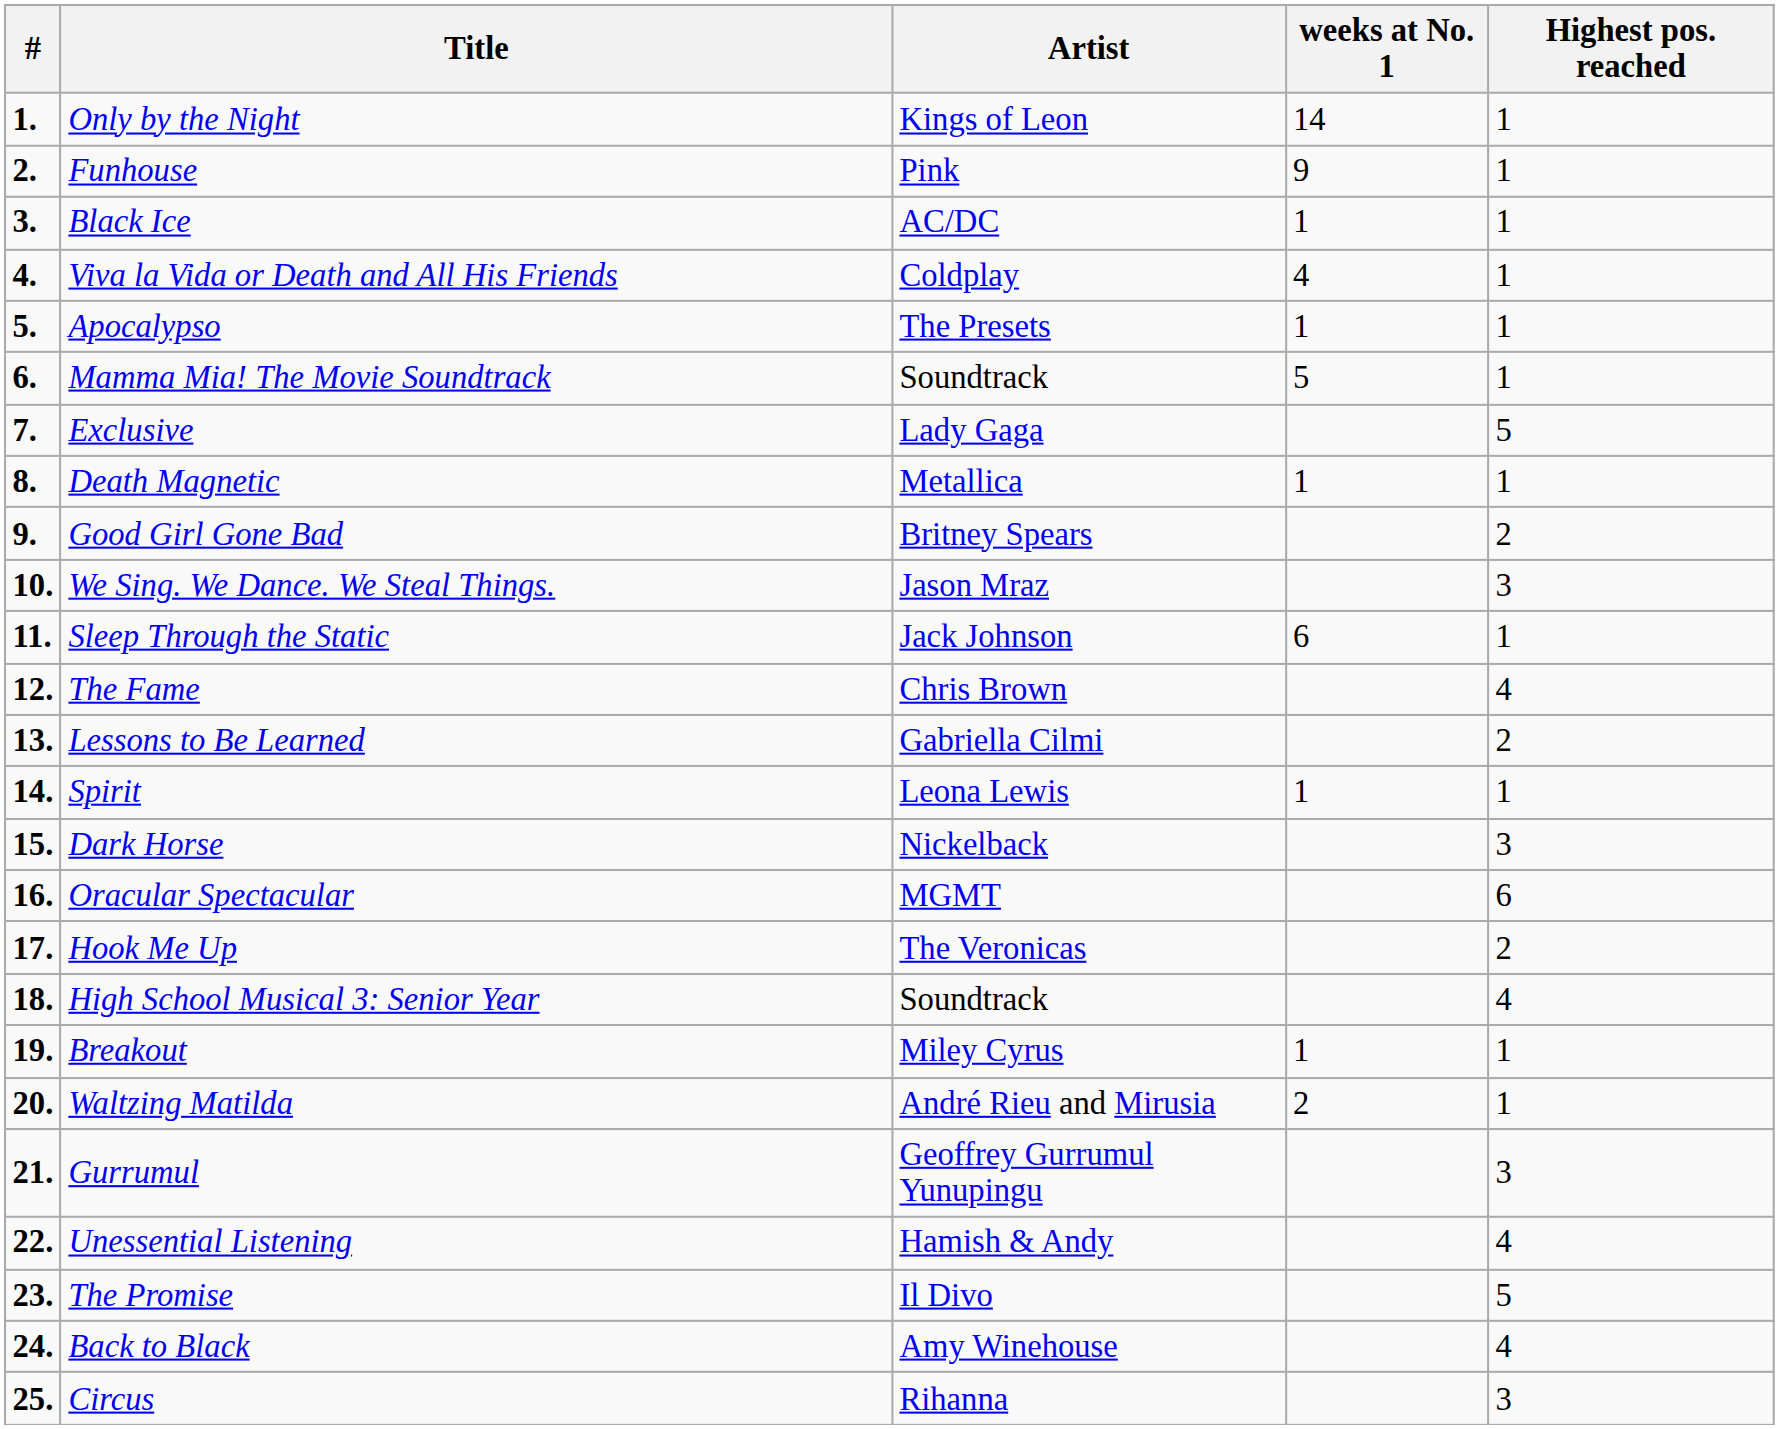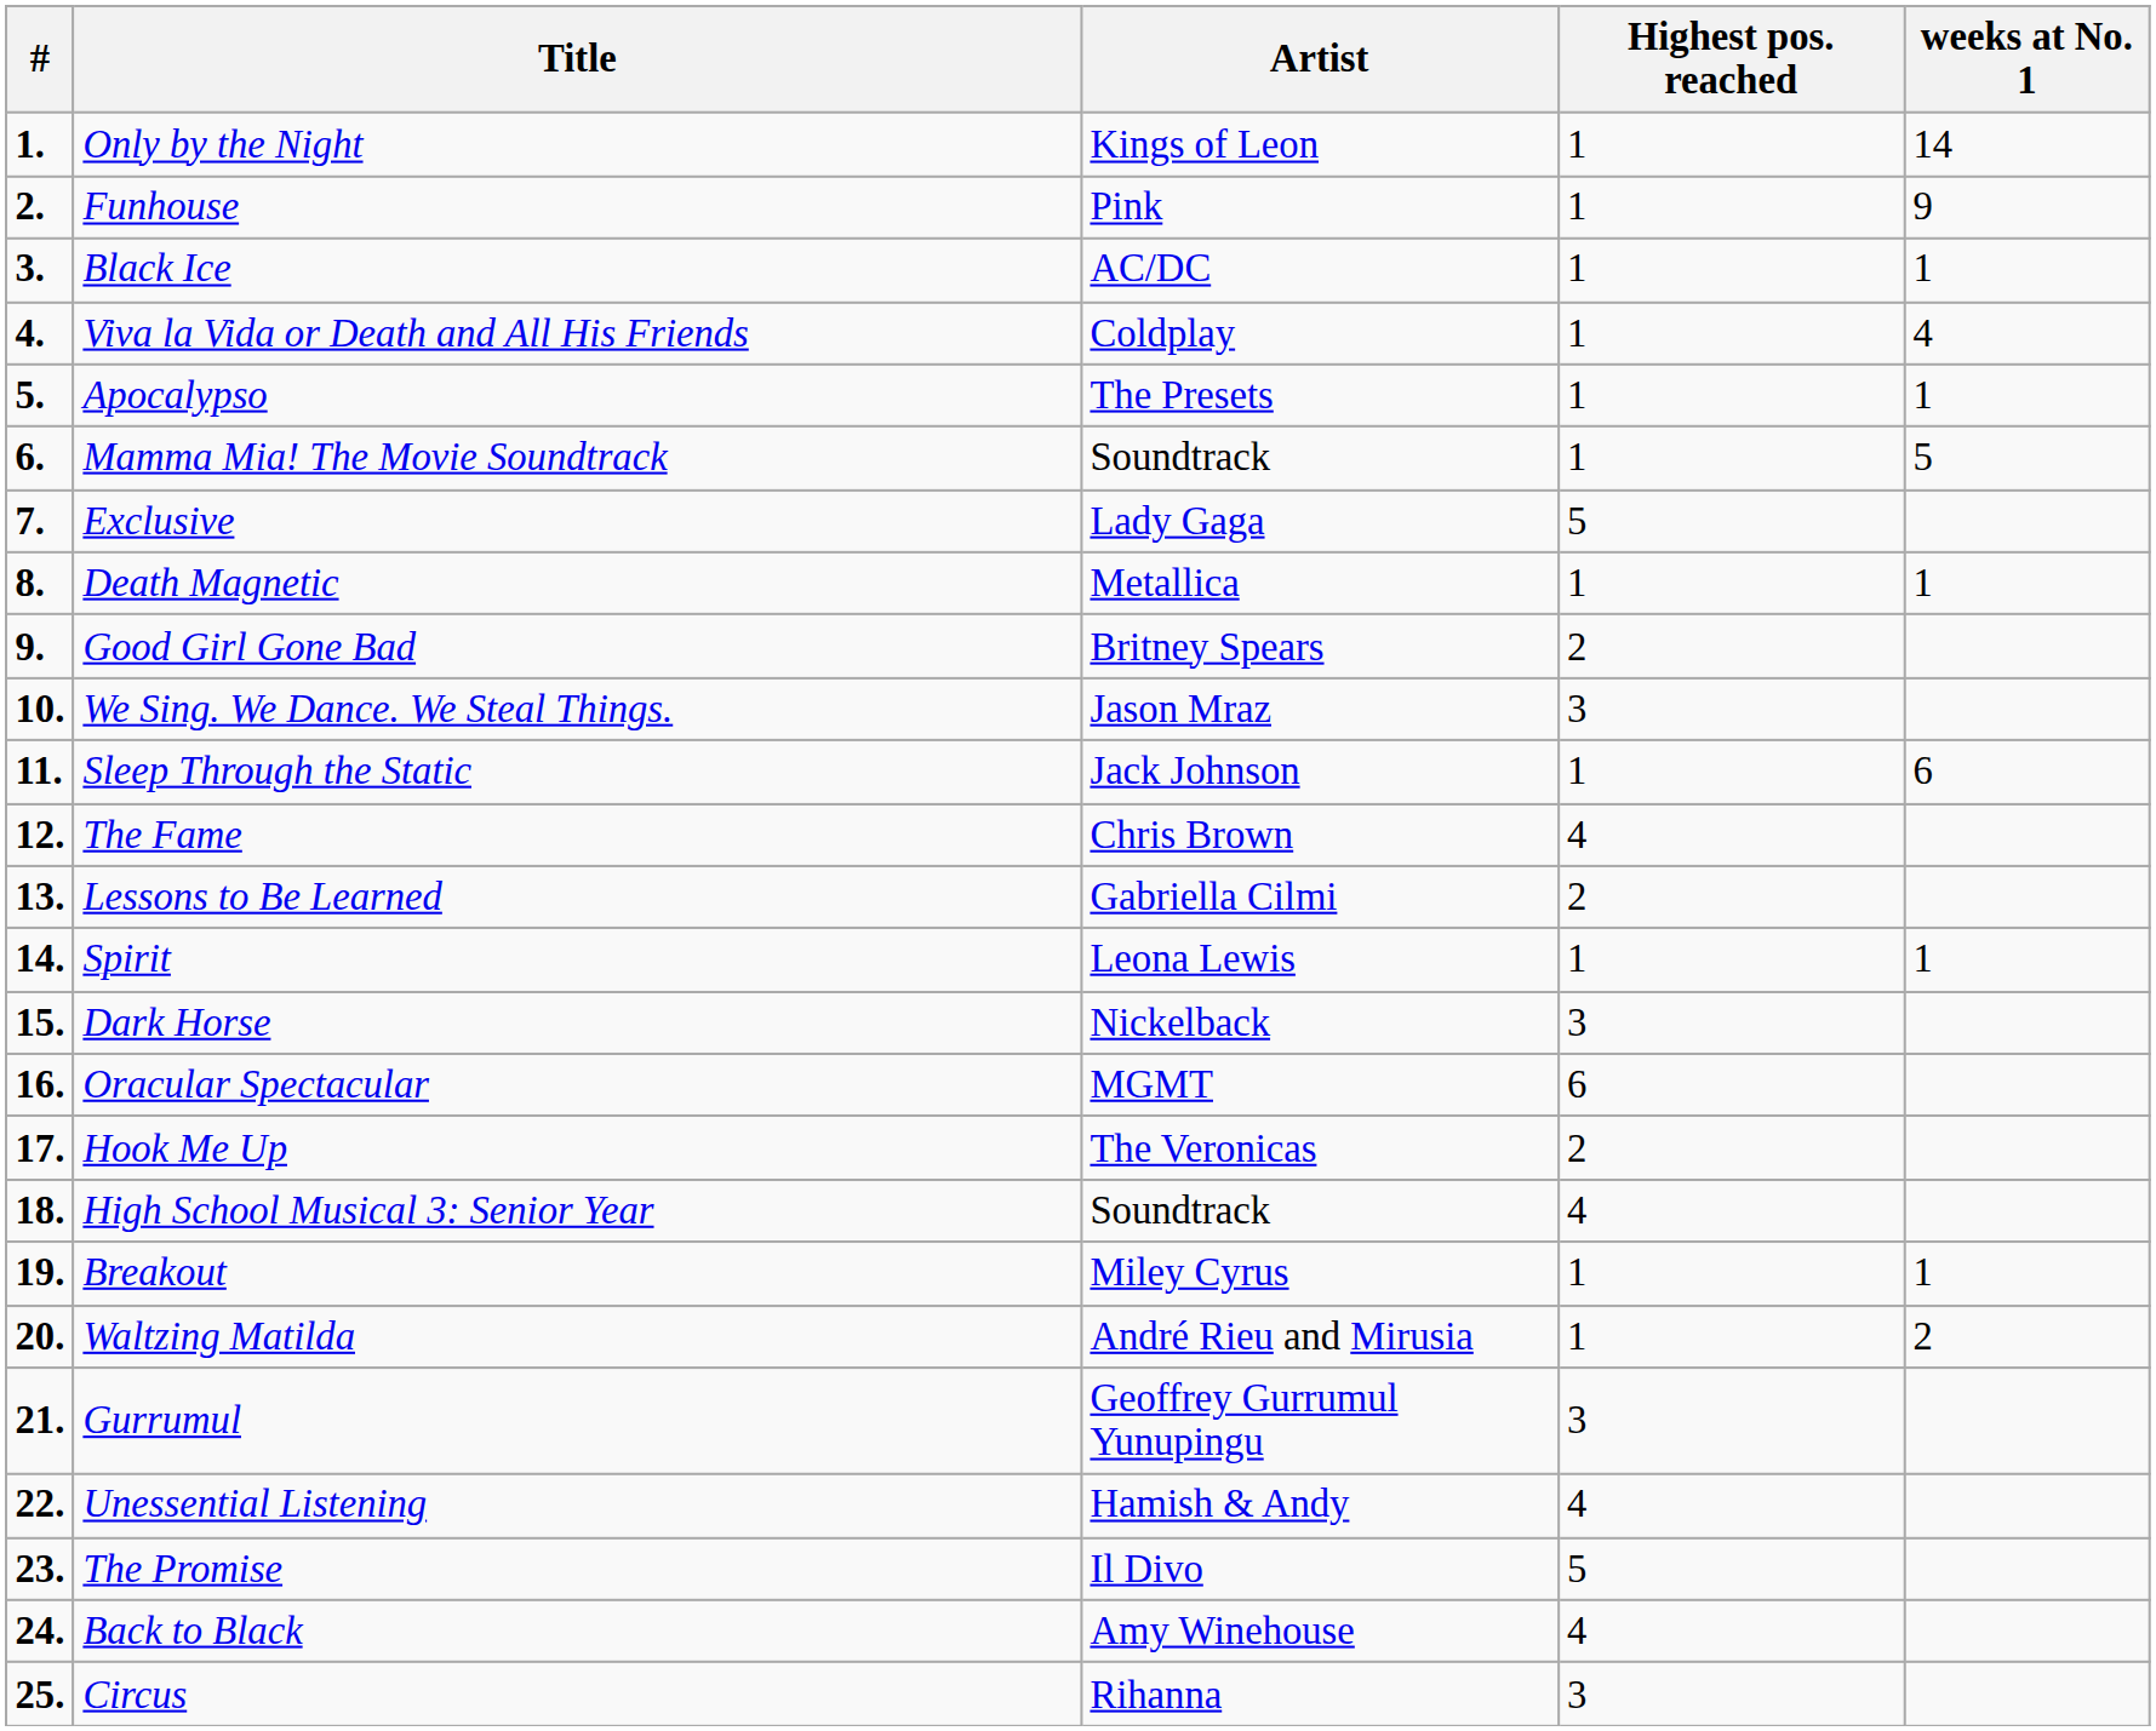columns swapped: Highest pos. reached <-> weeks at No. 1
